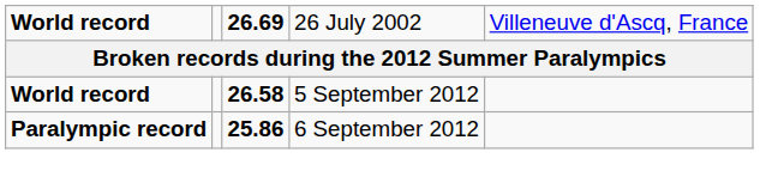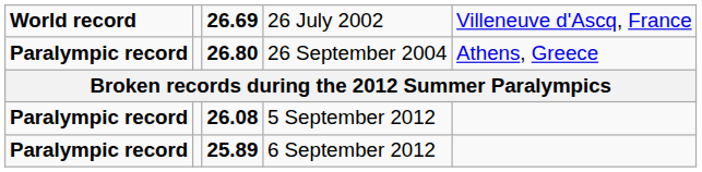+ row: Paralympic record | 26.80 | 26 September 2004 | Athens, Greece
5 September 2012 | column 1: World record -> Paralympic record
5 September 2012 | column 3: 26.58 -> 26.08
6 September 2012 | column 3: 25.86 -> 25.89
